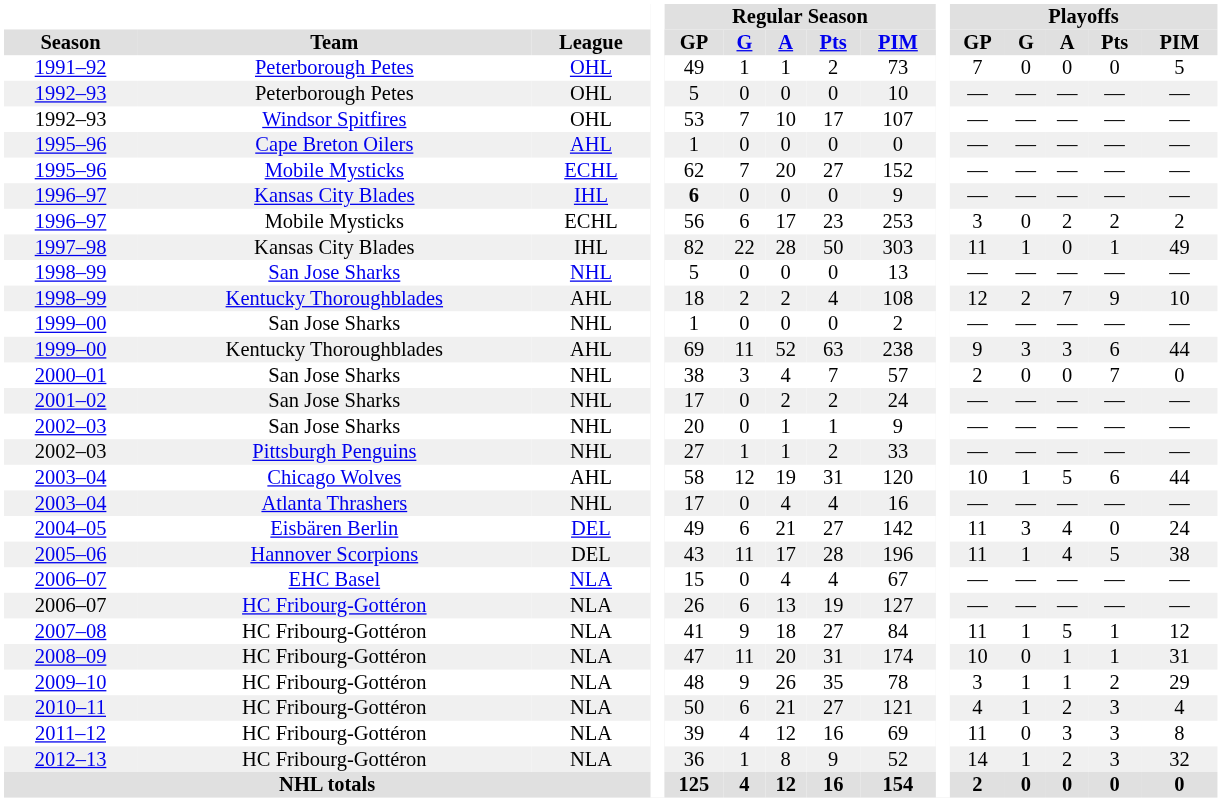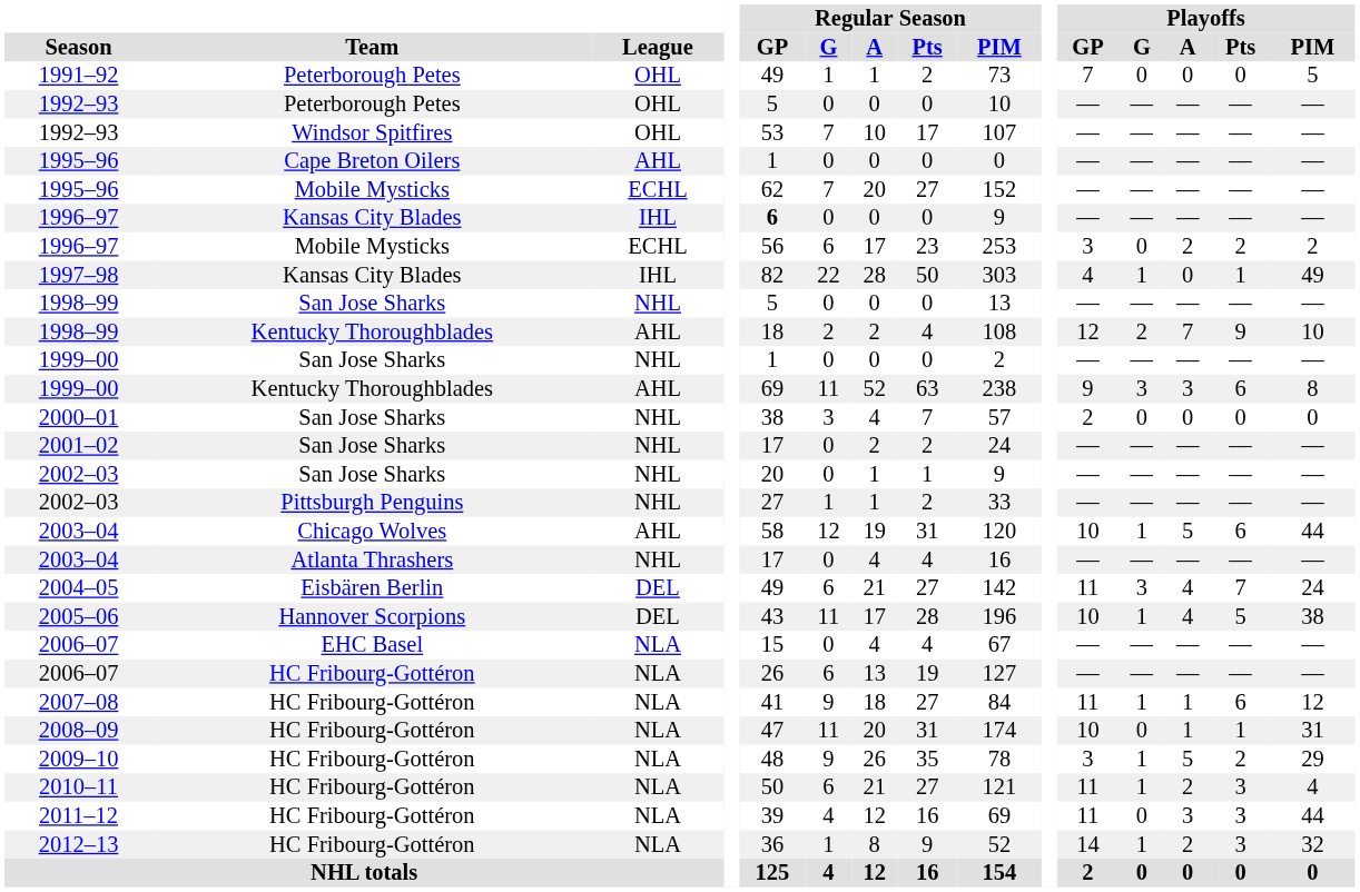1997–98 | Playoffs / GP: 11 -> 4
1999–00 / Kentucky Thoroughblades | Playoffs / PIM: 44 -> 8
2000–01 | Playoffs / Pts: 7 -> 0
2004–05 | Playoffs / Pts: 0 -> 7
2005–06 | Playoffs / GP: 11 -> 10
2007–08 | Playoffs / A: 5 -> 1
2007–08 | Playoffs / Pts: 1 -> 6
2009–10 | Playoffs / A: 1 -> 5
2010–11 | Playoffs / GP: 4 -> 11
2011–12 | Playoffs / PIM: 8 -> 44
